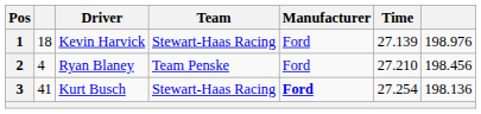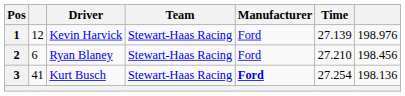1 | column 2: 18 -> 12
2 | column 2: 4 -> 6
2 | Team: Team Penske -> Stewart-Haas Racing
